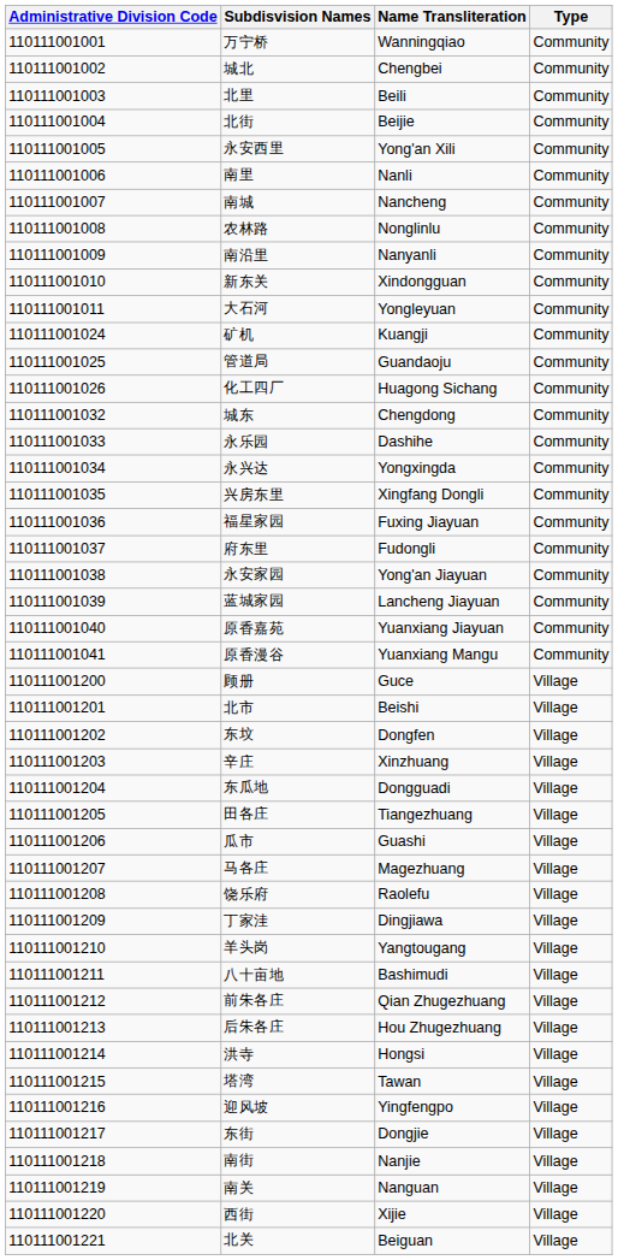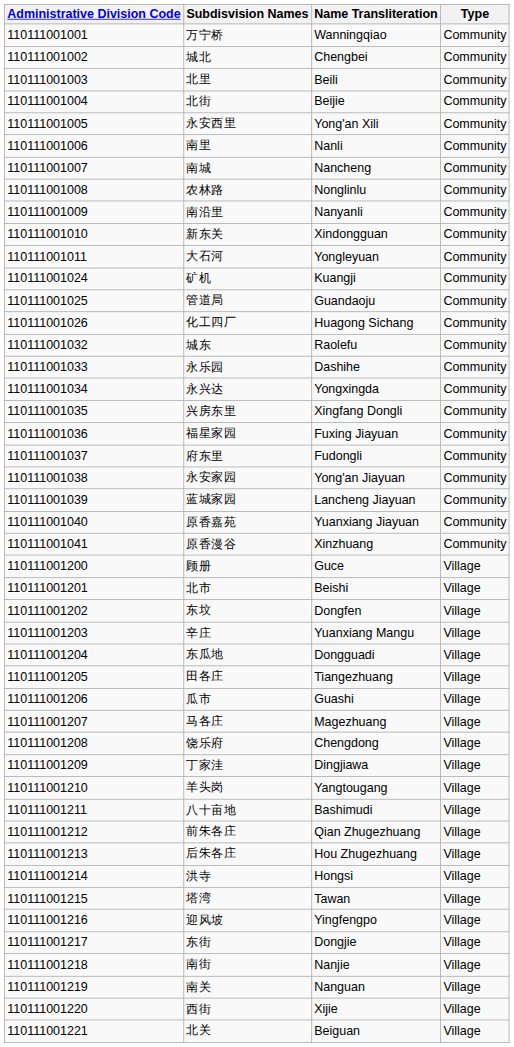城东 | Name Transliteration: Chengdong -> Raolefu
原香漫谷 | Name Transliteration: Yuanxiang Mangu -> Xinzhuang
辛庄 | Name Transliteration: Xinzhuang -> Yuanxiang Mangu
饶乐府 | Name Transliteration: Raolefu -> Chengdong
